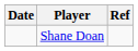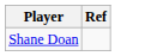- column: Date
